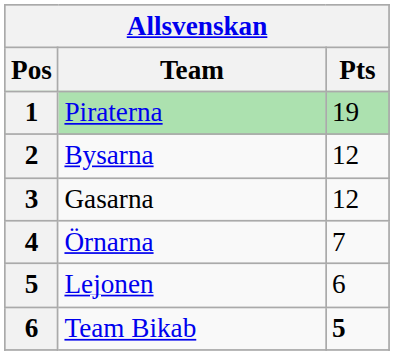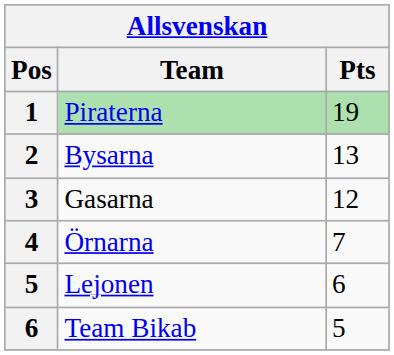Bysarna | Pts: 12 -> 13
Team Bikab | Pts: bold -> normal
